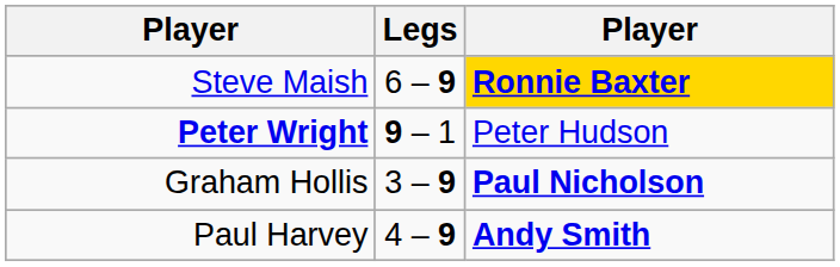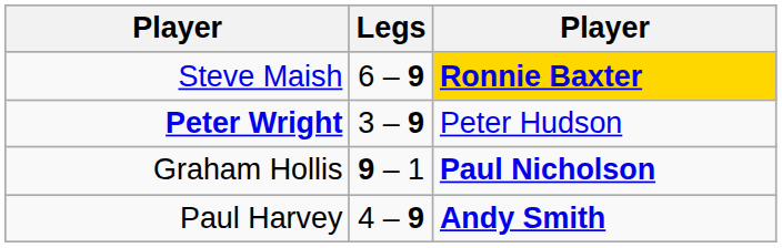Peter Wright | Legs: 9 – 1 -> 3 – 9
Graham Hollis | Legs: 3 – 9 -> 9 – 1
